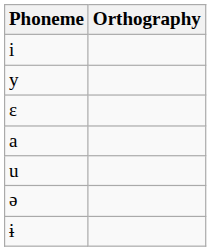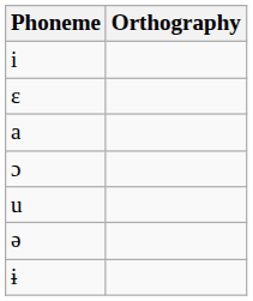- row: y
+ row: ɔ
